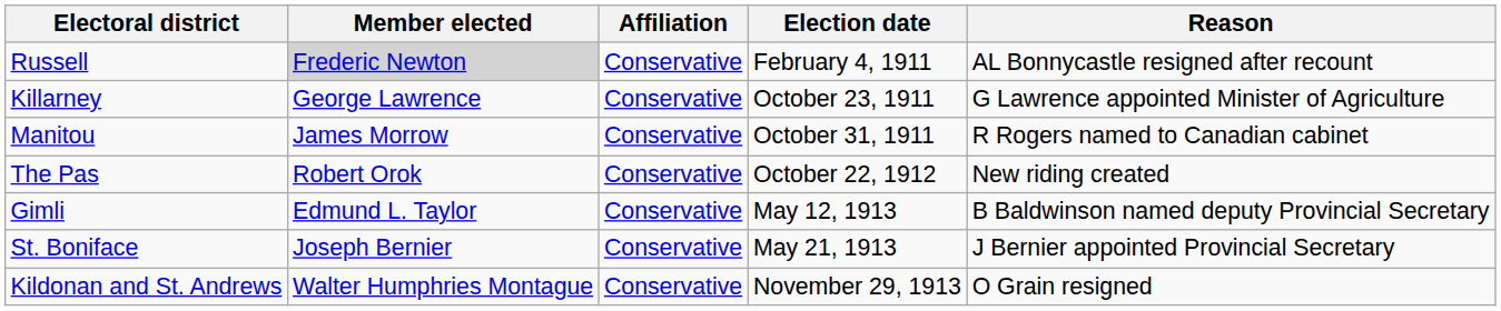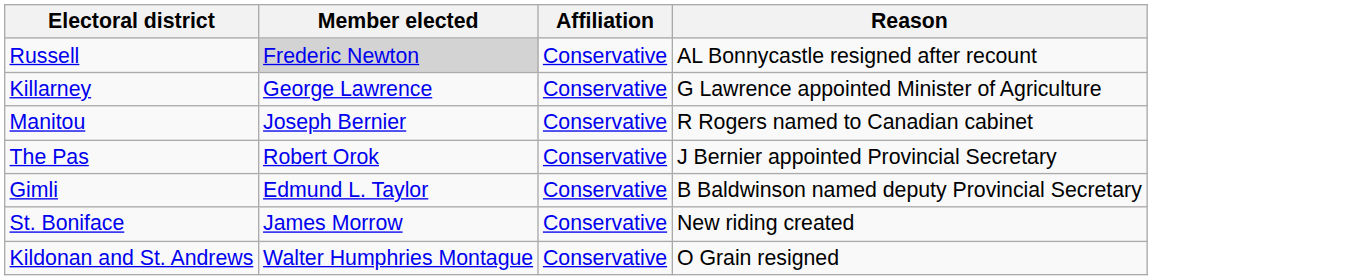- column: Election date | February 4, 1911 | October 23, 1911 | October 31, 1911 | October 22, 1912 | May 12, 1913 | May 21, 1913 | November 29, 1913
Manitou | Member elected: James Morrow -> Joseph Bernier
The Pas | Reason: New riding created -> J Bernier appointed Provincial Secretary
St. Boniface | Member elected: Joseph Bernier -> James Morrow
St. Boniface | Reason: J Bernier appointed Provincial Secretary -> New riding created
